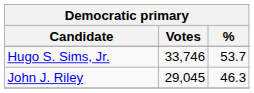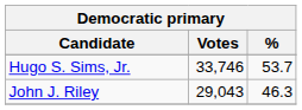John J. Riley | Votes: 29,045 -> 29,043
